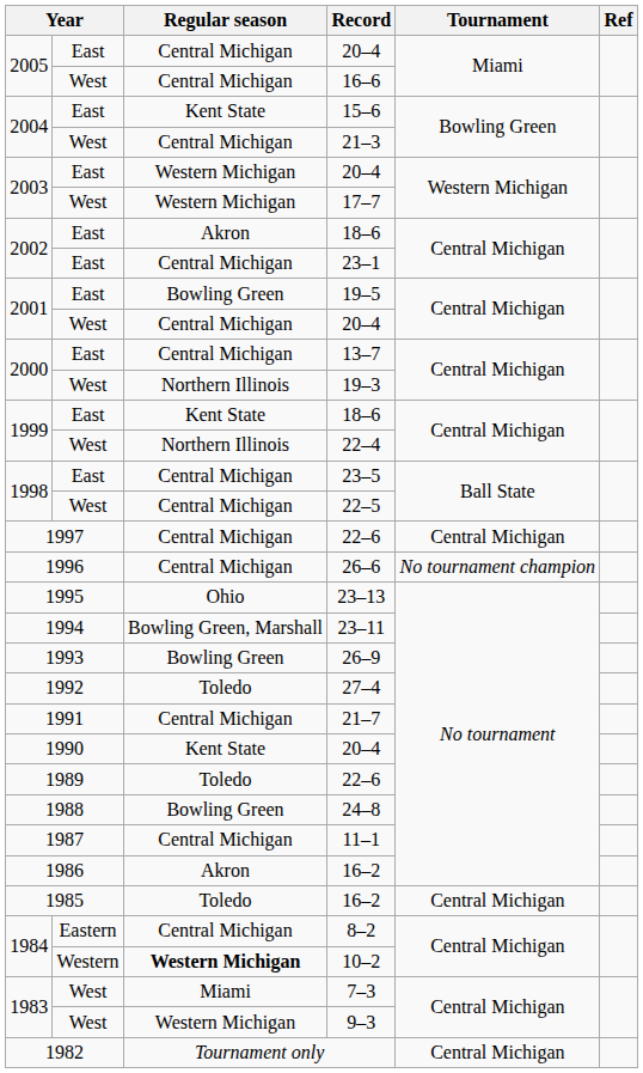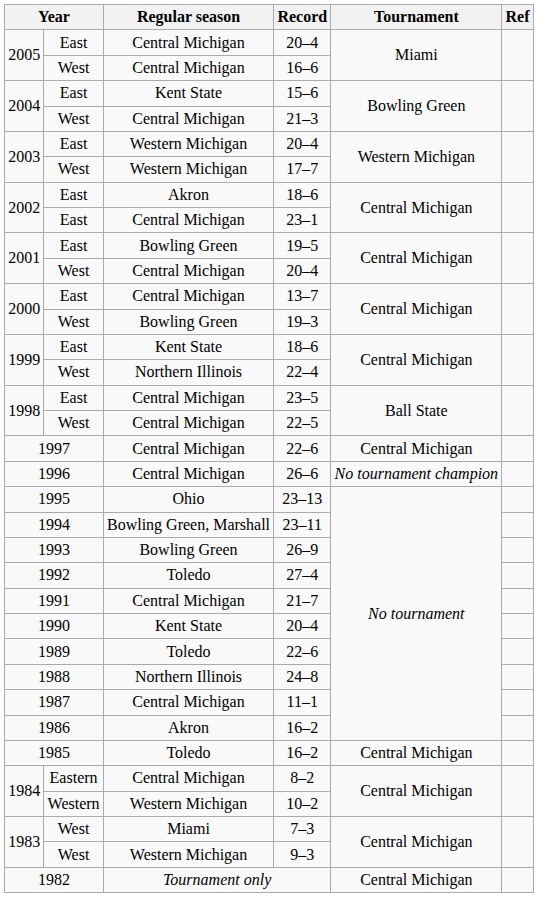19–3 | Regular season: Northern Illinois -> Bowling Green
24–8 | Regular season: Bowling Green -> Northern Illinois
10–2 | Regular season: bold -> normal
